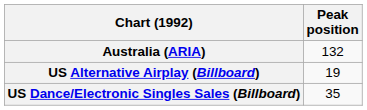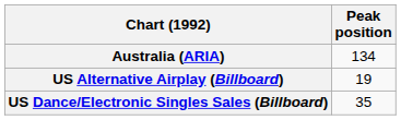Australia (ARIA) | Peak position: 132 -> 134
